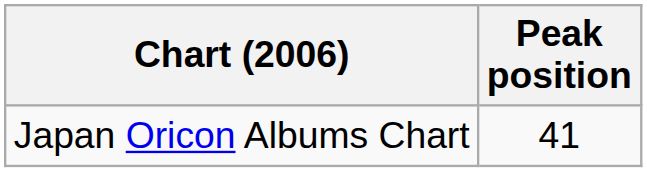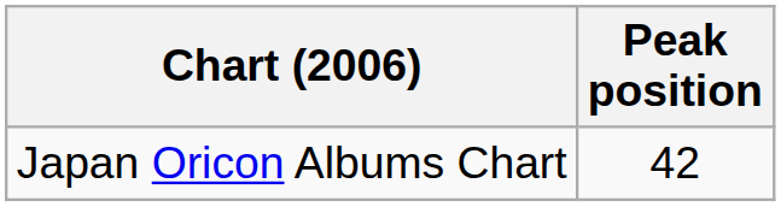Japan Oricon Albums Chart | Peak position: 41 -> 42
